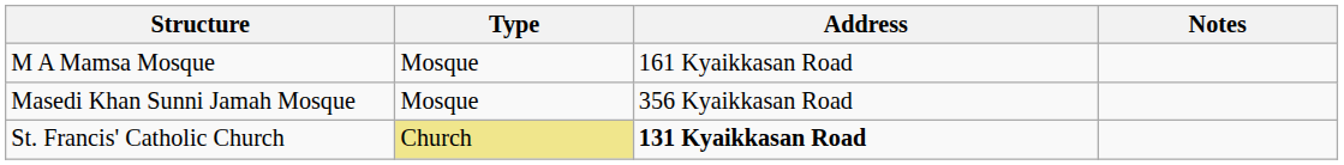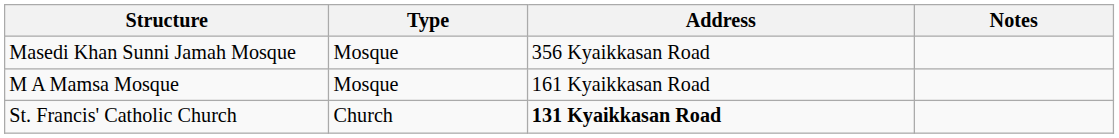rows swapped: M A Mamsa Mosque <-> Masedi Khan Sunni Jamah Mosque
St. Francis' Catholic Church | Type: khaki background -> no background
